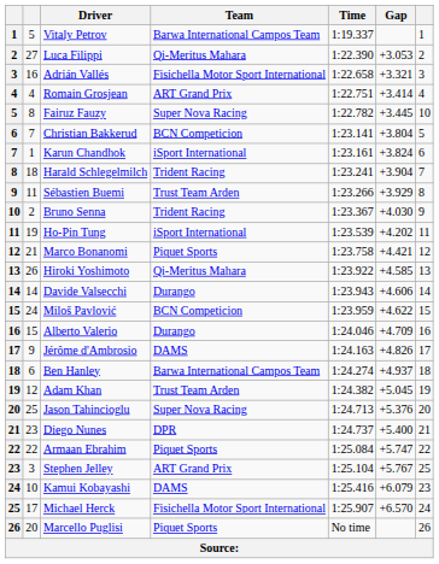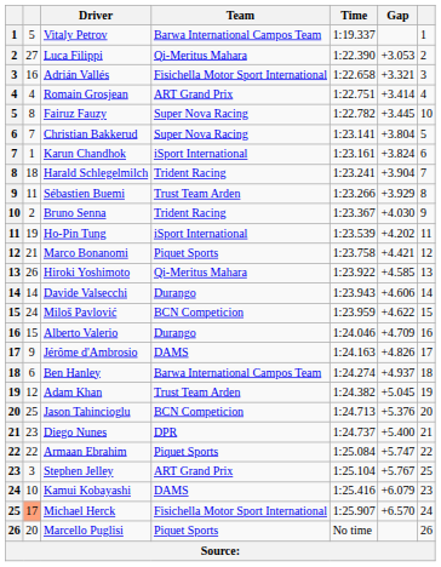Christian Bakkerud | Team: BCN Competicion -> Super Nova Racing
Jason Tahincioglu | Team: Super Nova Racing -> BCN Competicion
Michael Herck | column 2: no background -> lightsalmon background
